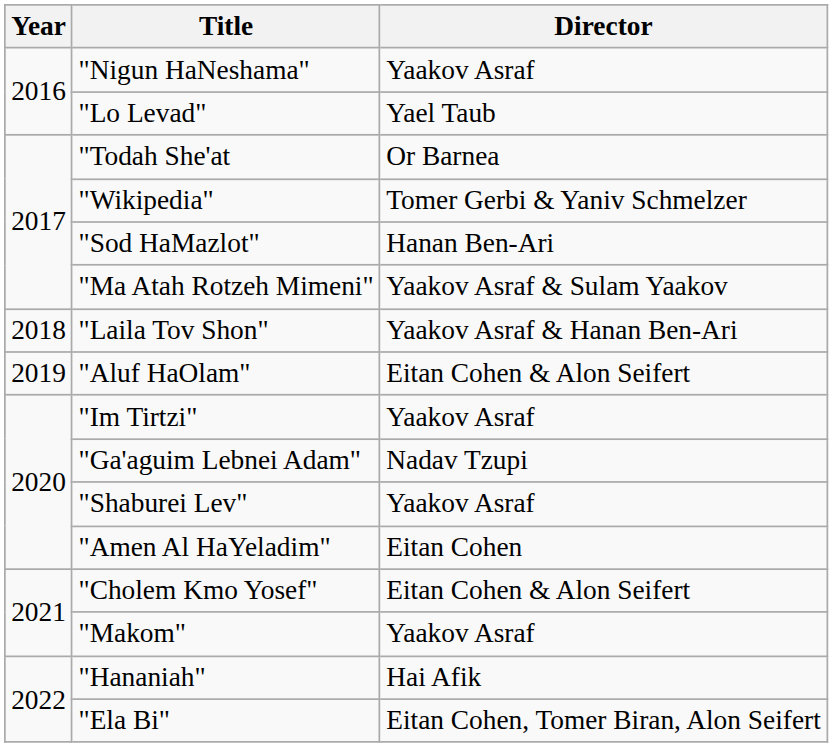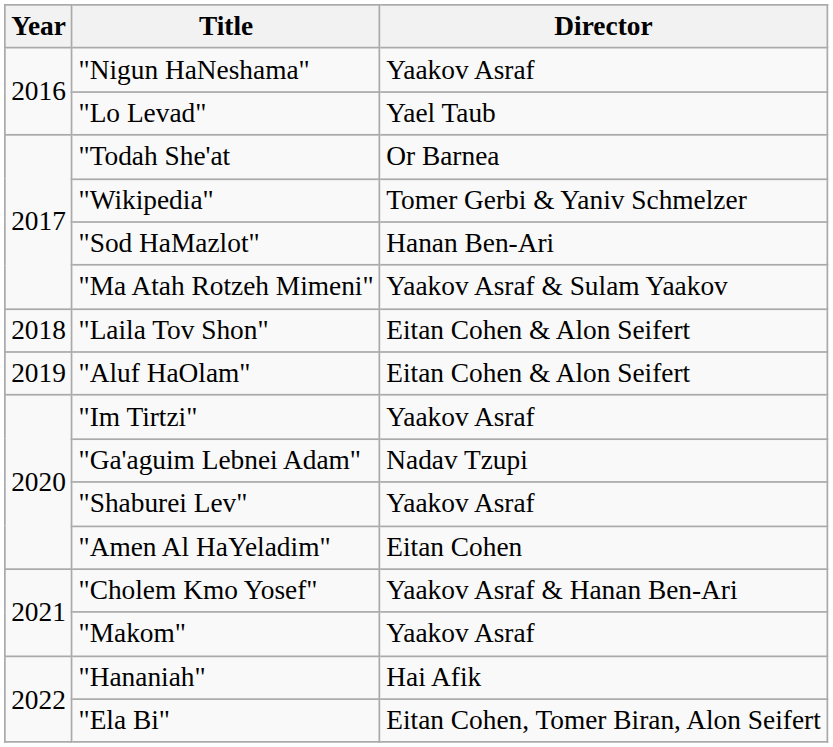"Laila Tov Shon" | Director: Yaakov Asraf & Hanan Ben-Ari -> Eitan Cohen & Alon Seifert
"Cholem Kmo Yosef" | Director: Eitan Cohen & Alon Seifert -> Yaakov Asraf & Hanan Ben-Ari
